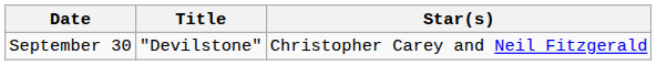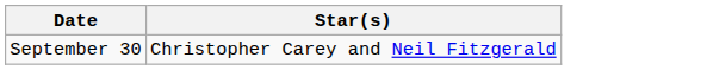- column: Title | "Devilstone"
